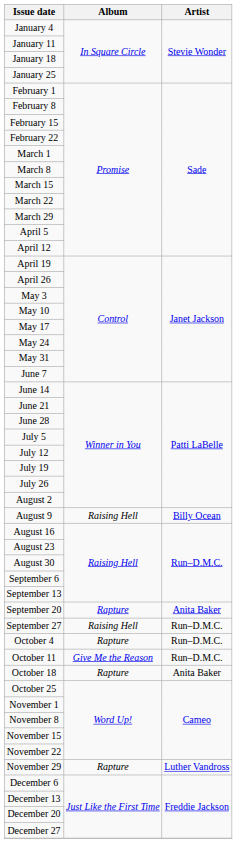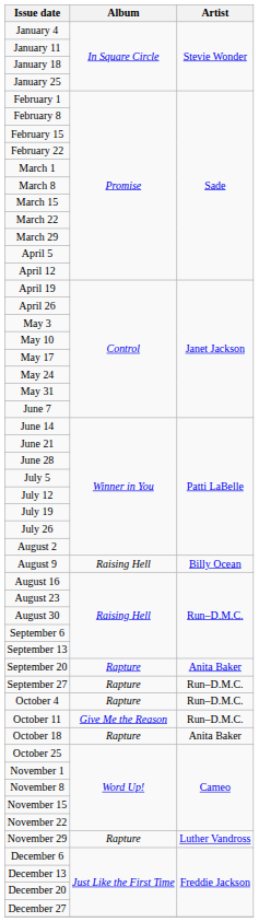September 27 | Album: Raising Hell -> Rapture
